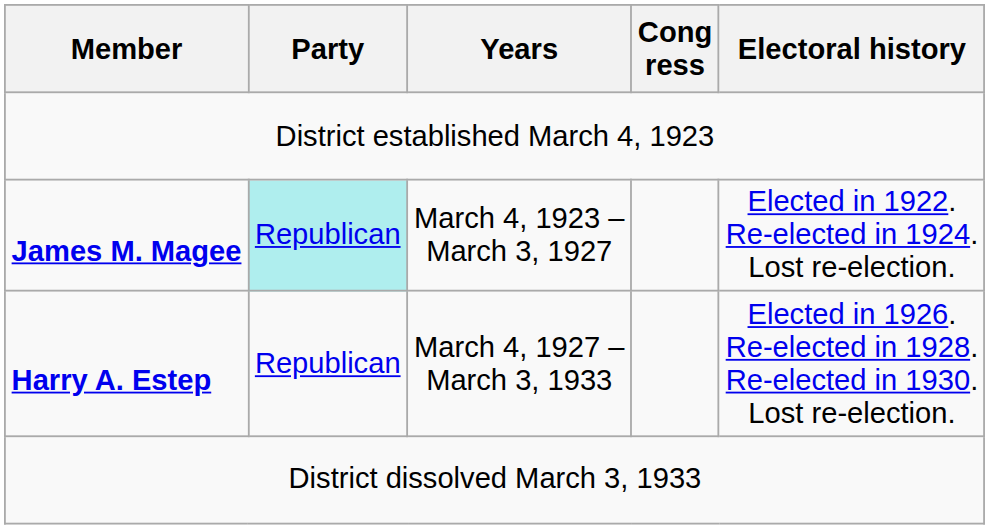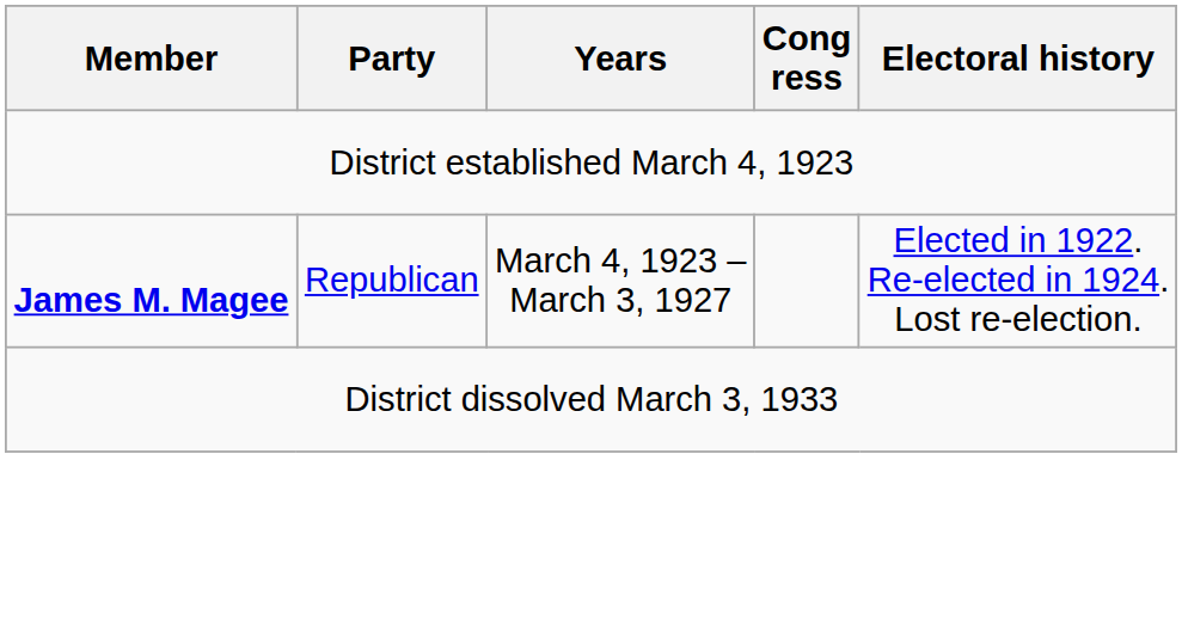James M. Magee | Party: paleturquoise background -> no background
- row: Harry A. Estep | Republican | March 4, 1927 – March 3, 1933 | Elected in 1926. Re-elected in 1928. Re-elected in 1930. Lost re-election.
